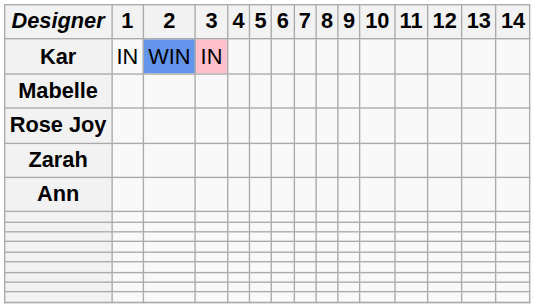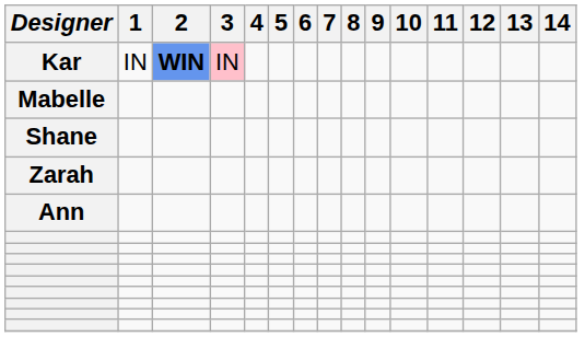Kar | 2: normal -> bold
- row: Rose Joy
+ row: Shane
